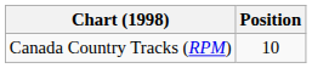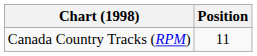Canada Country Tracks (RPM) | Position: 10 -> 11
